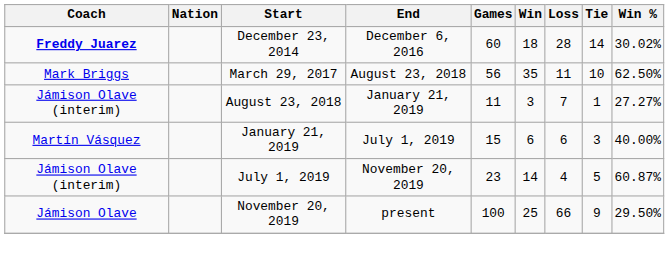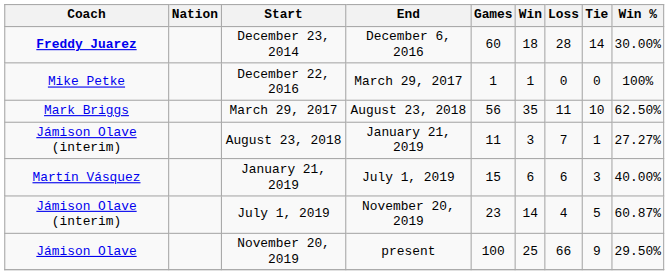December 23, 2014 | Win %: 30.02% -> 30.00%
+ row: Mike Petke | December 22, 2016 | March 29, 2017 | 1 | 1 | 0 | 0 | 100%
